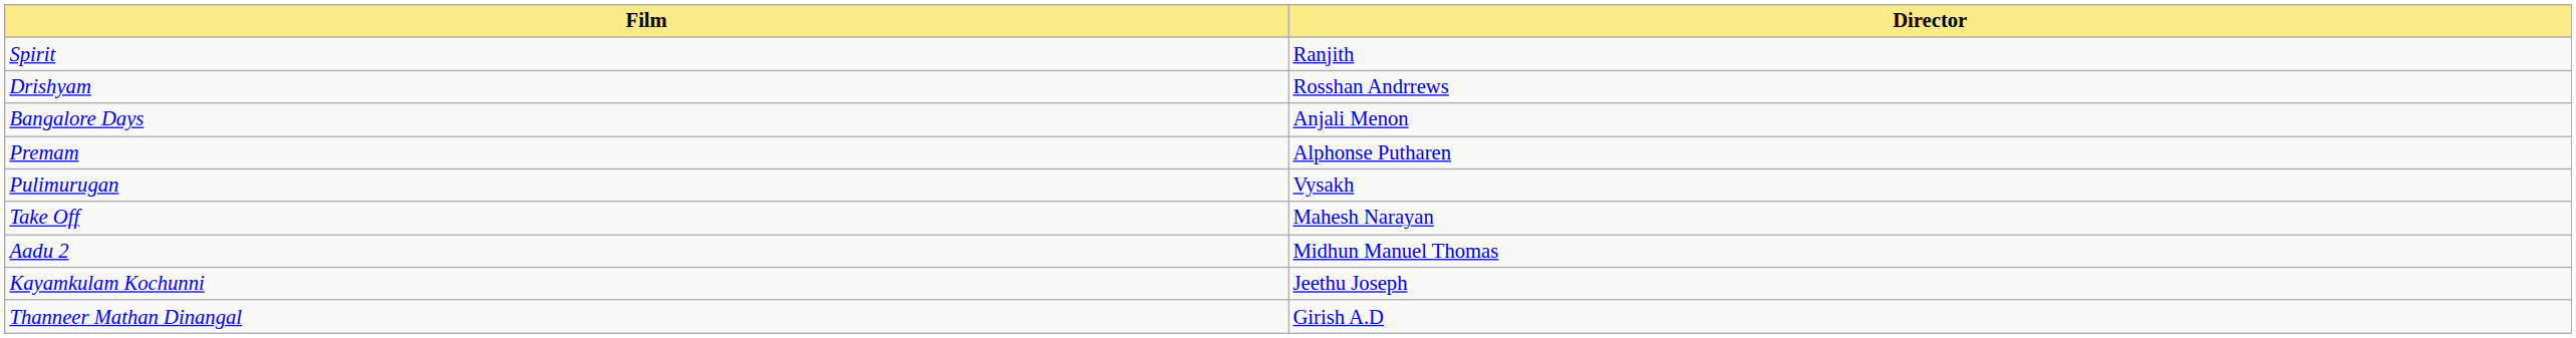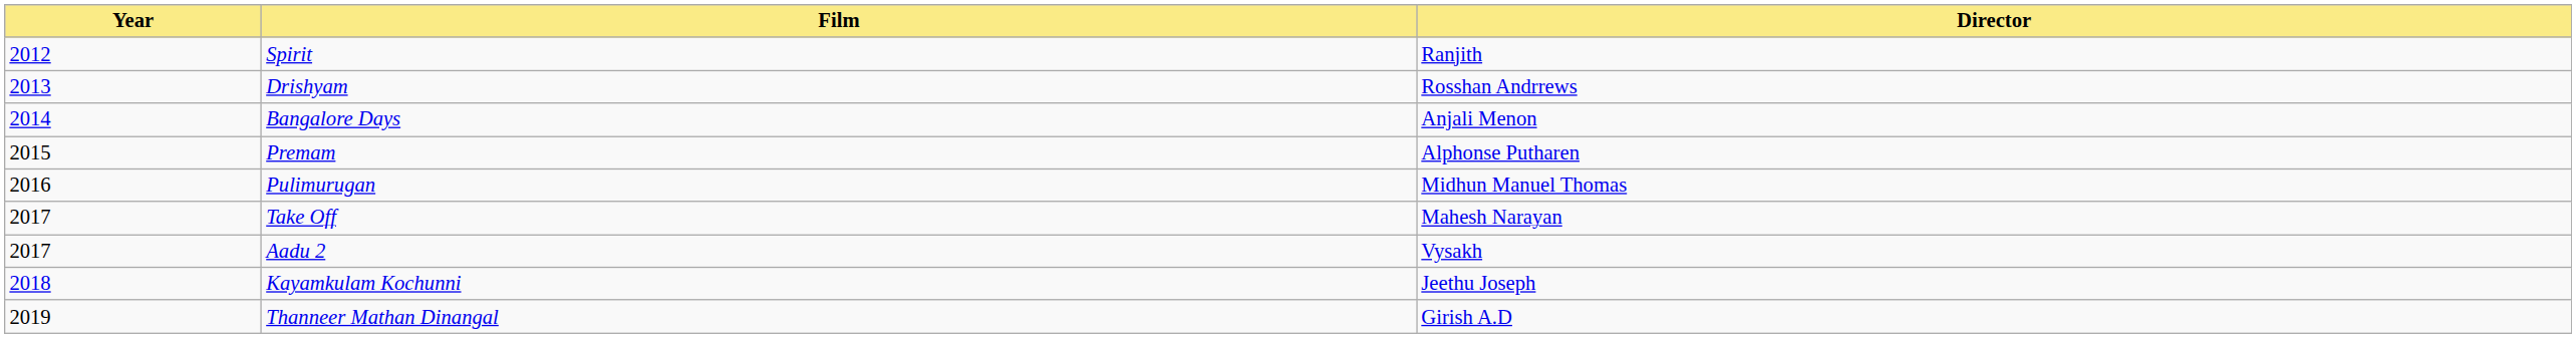+ column: Year | 2012 | 2013 | 2014 | 2015 | 2016 | 2017 | 2017 | 2018 | 2019
Pulimurugan | Director: Vysakh -> Midhun Manuel Thomas
Aadu 2 | Director: Midhun Manuel Thomas -> Vysakh
